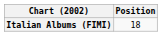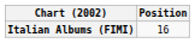Italian Albums (FIMI) | Position: 18 -> 16
